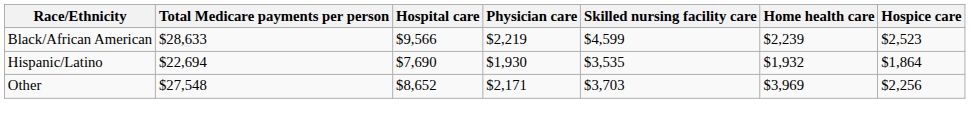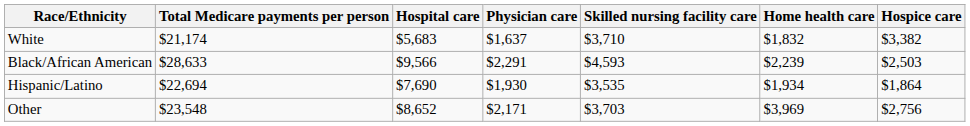+ row: White | $21,174 | $5,683 | $1,637 | $3,710 | $1,832 | $3,382
Black/African American | Physician care: $2,219 -> $2,291
Black/African American | Skilled nursing facility care: $4,599 -> $4,593
Black/African American | Hospice care: $2,523 -> $2,503
Hispanic/Latino | Home health care: $1,932 -> $1,934
Other | Total Medicare payments per person: $27,548 -> $23,548
Other | Hospice care: $2,256 -> $2,756
